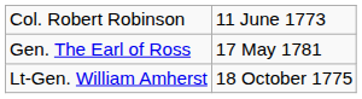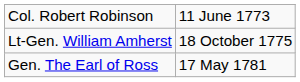rows swapped: Lt-Gen. William Amherst <-> Gen. The Earl of Ross
